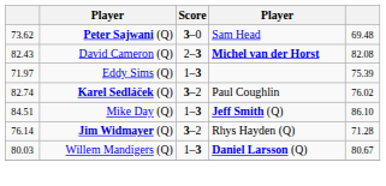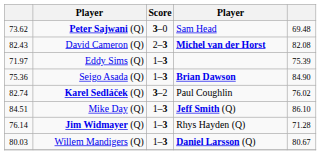+ row: 75.36 | Seigo Asada (Q) | 1–3 | Brian Dawson | 84.90
Jim Widmayer (Q) | Score: 3–2 -> 1–3
